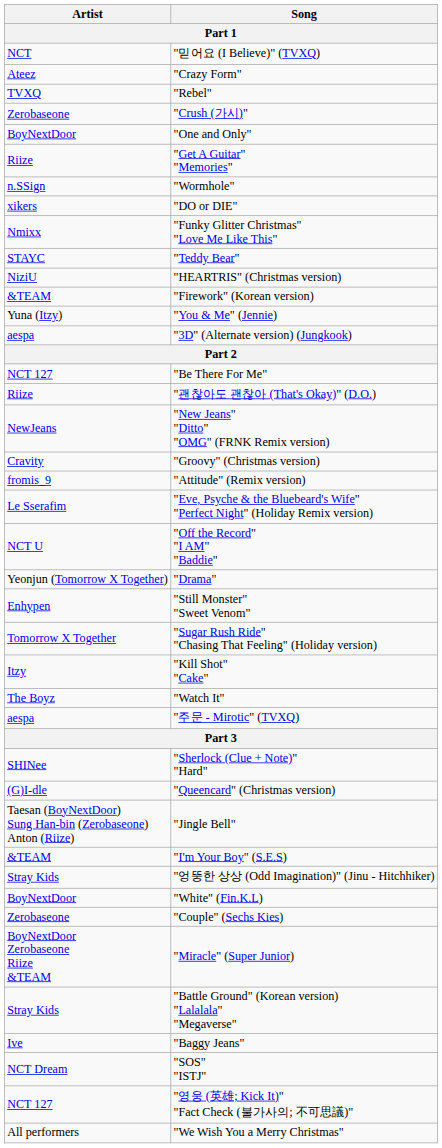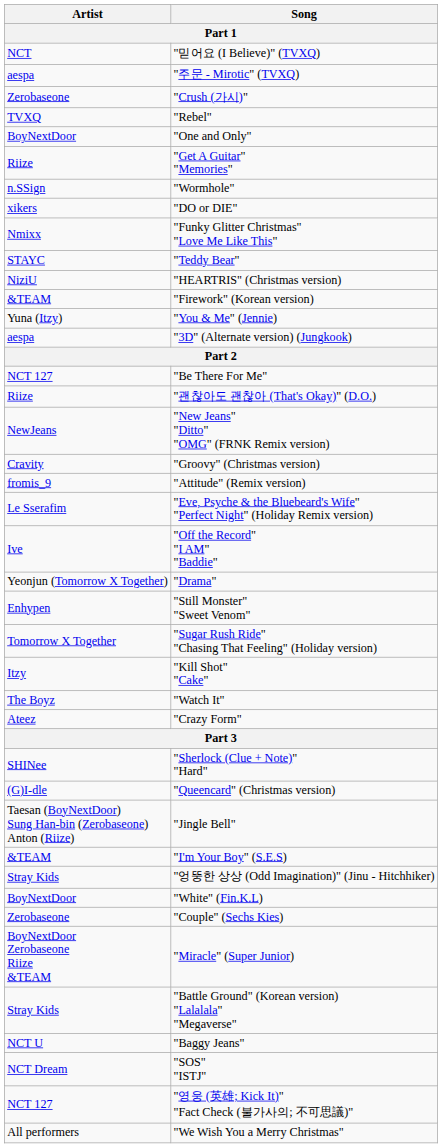rows swapped: "주문 - Mirotic" (TVXQ) <-> "Crazy Form"
rows swapped: "Rebel" <-> "Crush (가시)"
"Off the Record" "I AM" "Baddie" | Artist: NCT U -> Ive
"Baggy Jeans" | Artist: Ive -> NCT U
